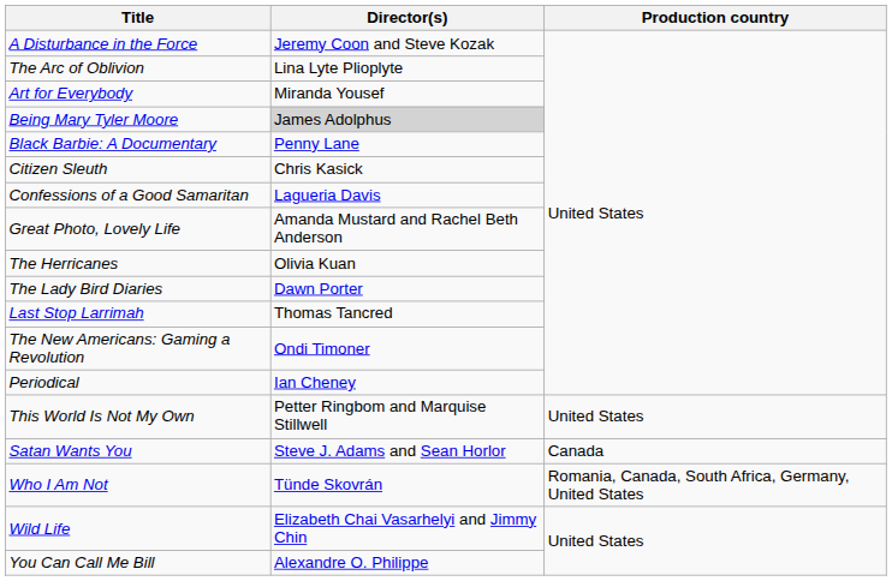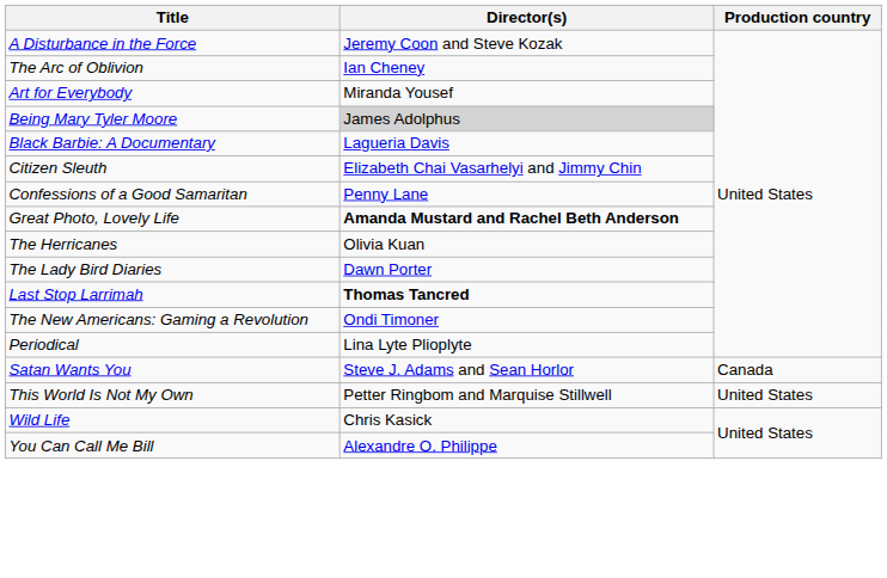The Arc of Oblivion | Director(s): Lina Lyte Plioplyte -> Ian Cheney
Black Barbie: A Documentary | Director(s): Penny Lane -> Lagueria Davis
Citizen Sleuth | Director(s): Chris Kasick -> Elizabeth Chai Vasarhelyi and Jimmy Chin
Confessions of a Good Samaritan | Director(s): Lagueria Davis -> Penny Lane
Great Photo, Lovely Life | Director(s): normal -> bold
Last Stop Larrimah | Director(s): normal -> bold
Periodical | Director(s): Ian Cheney -> Lina Lyte Plioplyte
rows swapped: Satan Wants You <-> This World Is Not My Own
- row: Who I Am Not | Tünde Skovrán | Romania, Canada, South Africa, Germany, United States
Wild Life | Director(s): Elizabeth Chai Vasarhelyi and Jimmy Chin -> Chris Kasick
